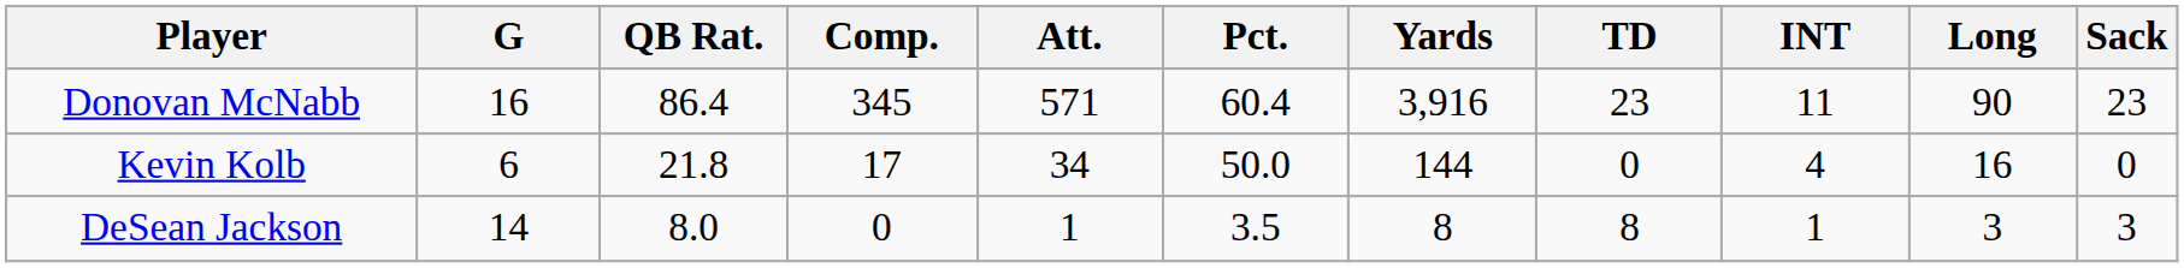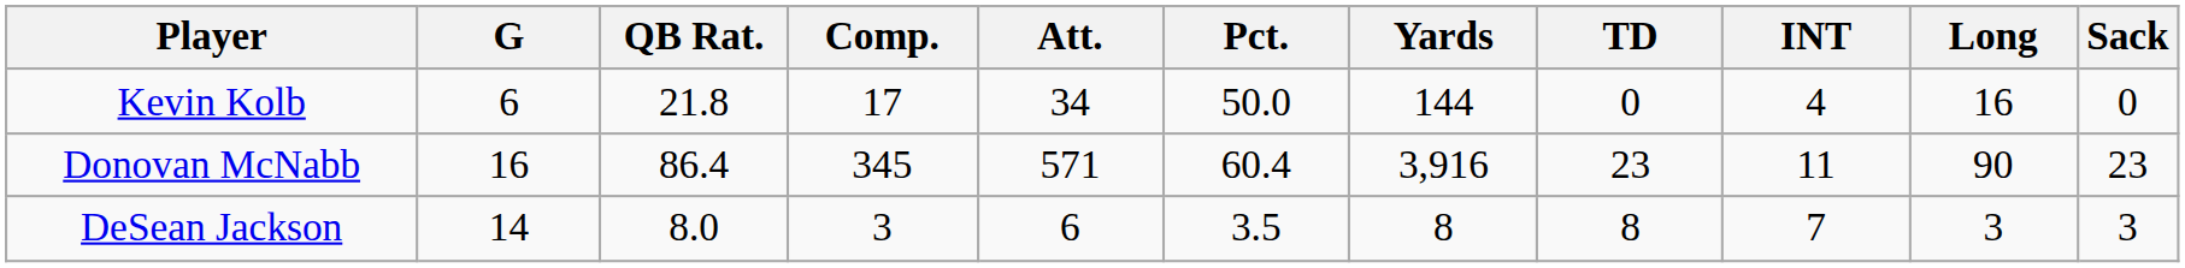rows swapped: Donovan McNabb <-> Kevin Kolb
DeSean Jackson | Comp.: 0 -> 3
DeSean Jackson | Att.: 1 -> 6
DeSean Jackson | INT: 1 -> 7
